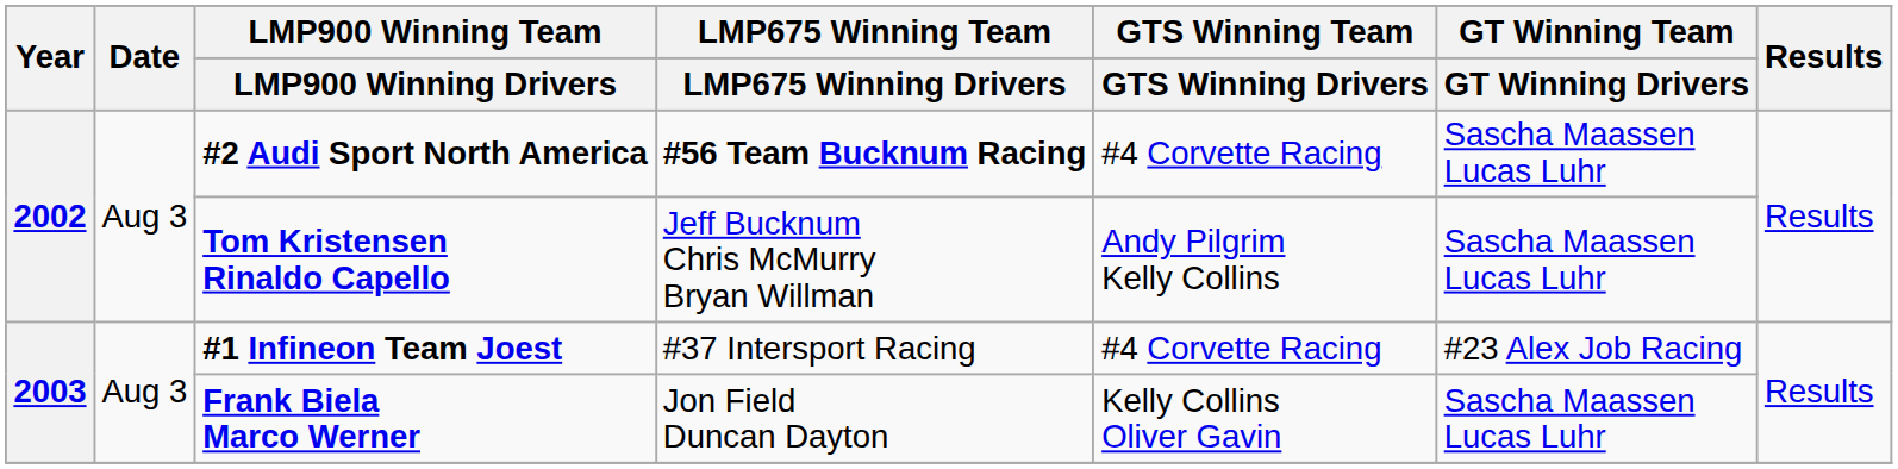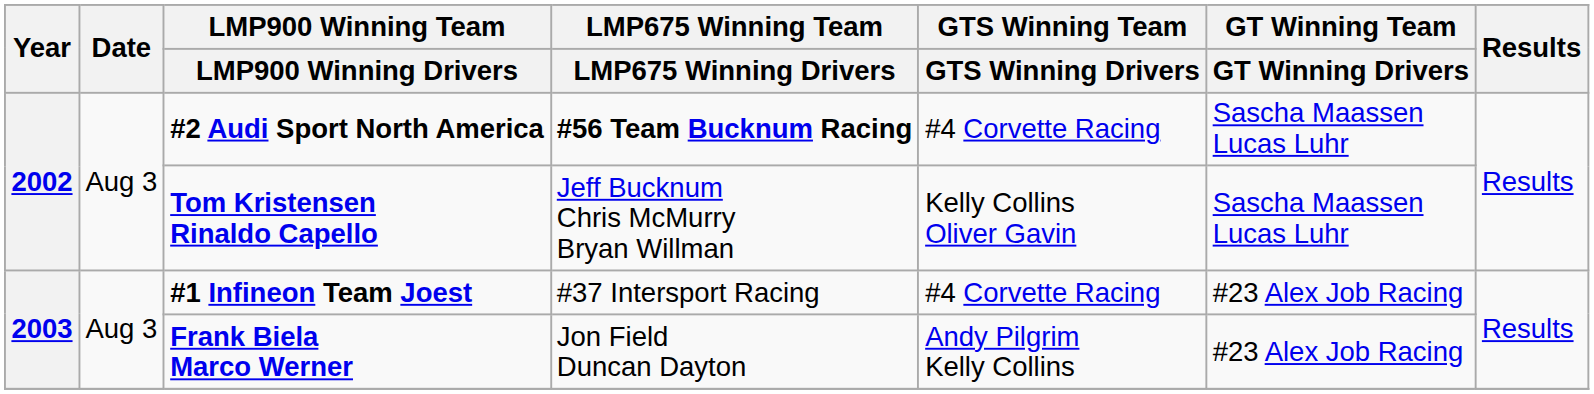Tom Kristensen Rinaldo Capello | GTS Winning Team / GTS Winning Drivers: Andy Pilgrim Kelly Collins -> Kelly Collins Oliver Gavin
Frank Biela Marco Werner | GTS Winning Team / GTS Winning Drivers: Kelly Collins Oliver Gavin -> Andy Pilgrim Kelly Collins
Frank Biela Marco Werner | GT Winning Team / GT Winning Drivers: Sascha Maassen Lucas Luhr -> #23 Alex Job Racing
